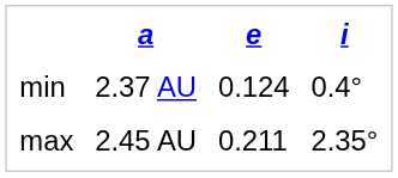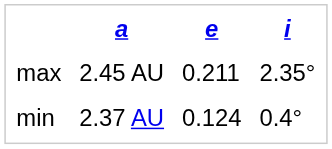rows swapped: min <-> max
